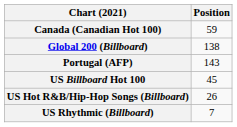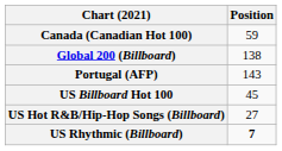US Hot R&B/Hip-Hop Songs (Billboard) | Position: 26 -> 27
US Rhythmic (Billboard) | Position: normal -> bold
